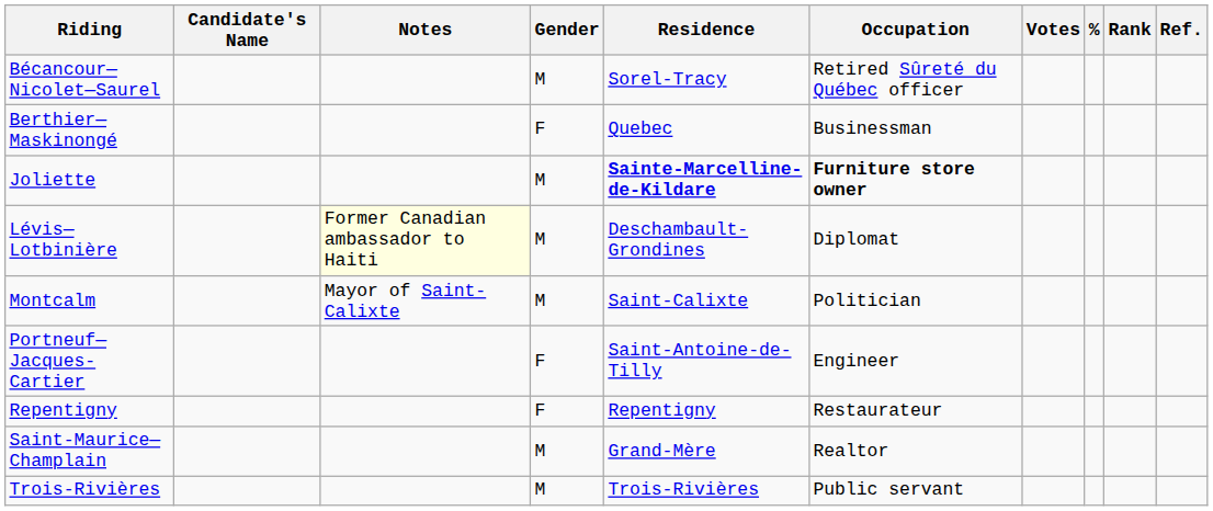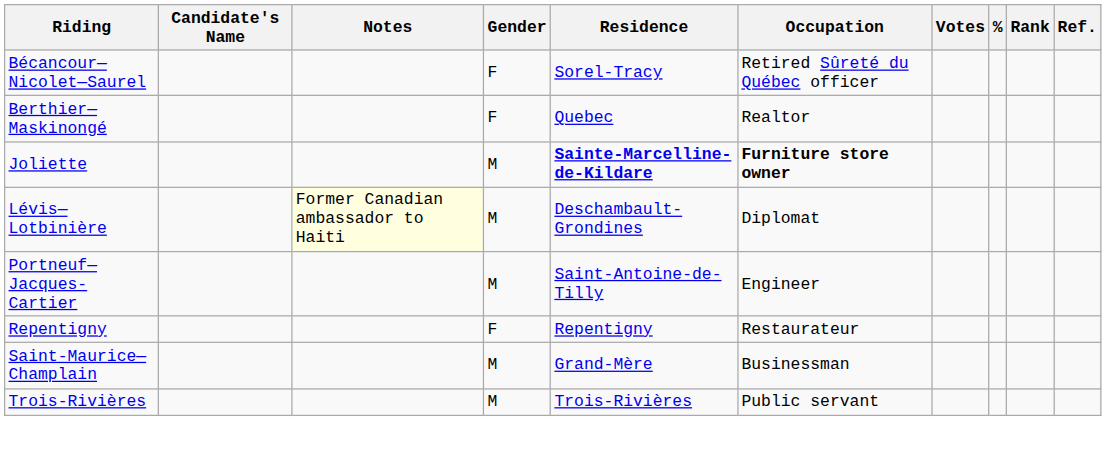Bécancour—Nicolet—Saurel | Gender: M -> F
Berthier—Maskinongé | Occupation: Businessman -> Realtor
- row: Montcalm | Mayor of Saint-Calixte | M | Saint-Calixte | Politician
Portneuf—Jacques-Cartier | Gender: F -> M
Saint-Maurice—Champlain | Occupation: Realtor -> Businessman
